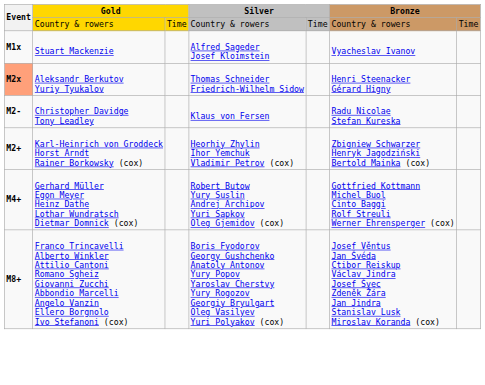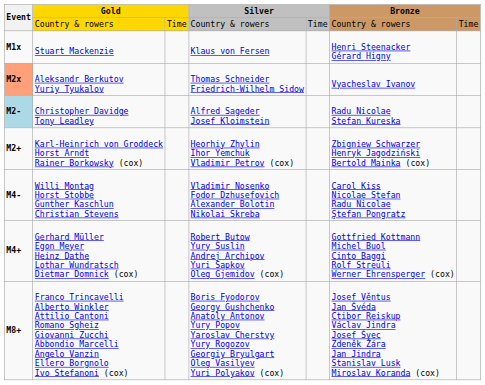Stuart Mackenzie | column 4: Alfred Sageder Josef Kloimstein -> Klaus von Fersen
Stuart Mackenzie | column 6: Vyacheslav Ivanov -> Henri Steenacker Gérard Higny
Aleksandr Berkutov Yuriy Tyukalov | column 6: Henri Steenacker Gérard Higny -> Vyacheslav Ivanov
Christopher Davidge Tony Leadley | Event: no background -> lightblue background
Christopher Davidge Tony Leadley | column 4: Klaus von Fersen -> Alfred Sageder Josef Kloimstein
+ row: M4- | Willi Montag Horst Stobbe Gunther Kaschlun Christian Stevens | Vladimir Nosenko Fodor Dzhusefovich Alexander Bolotin Nikolai Skreba | Carol Kiss Nicolae Stefan Radu Nicolae Ştefan Pongratz
